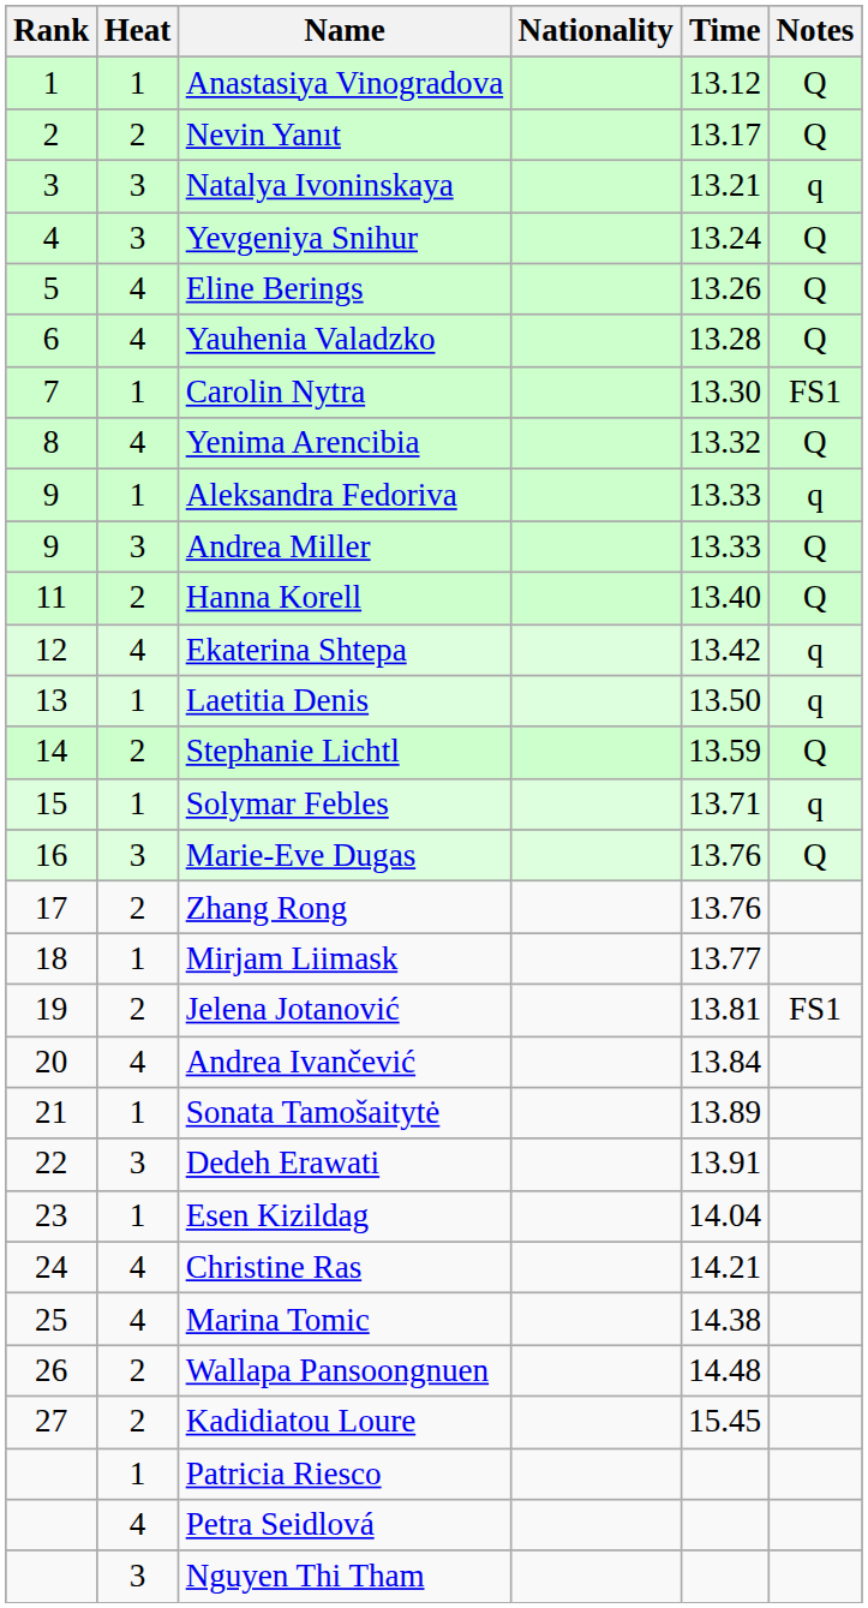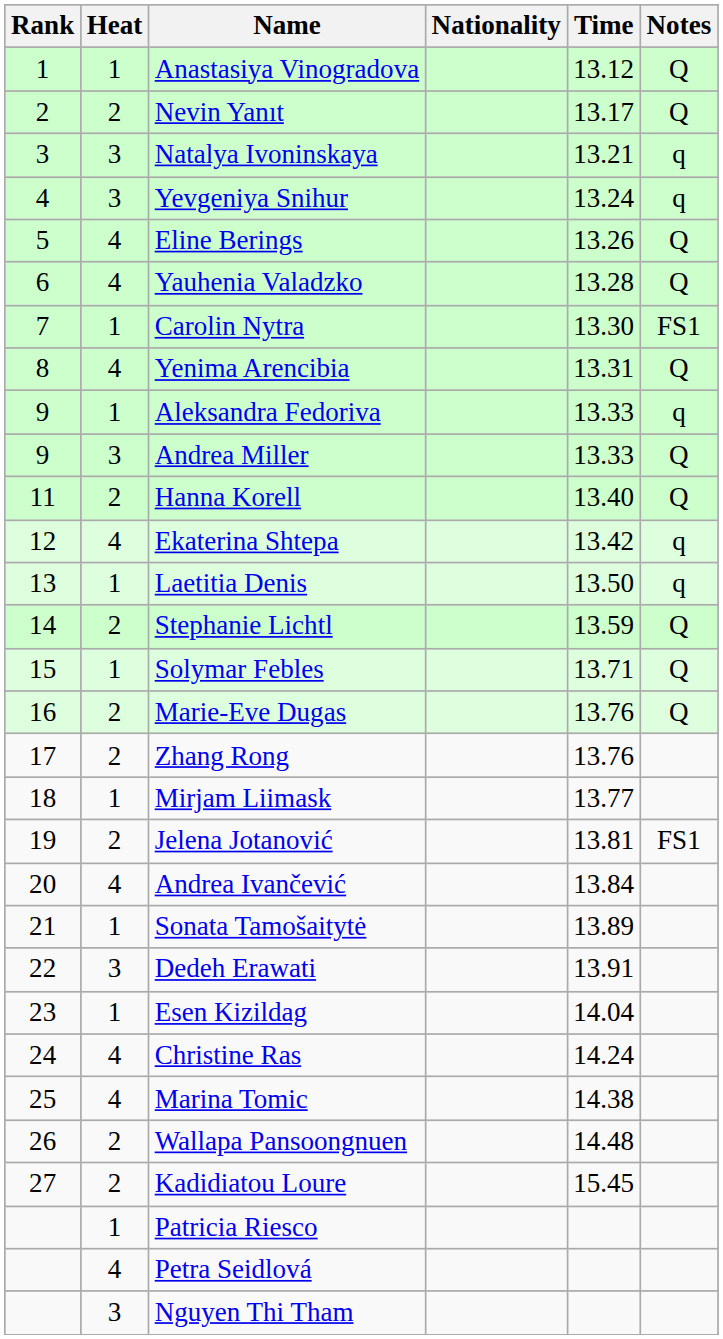Yevgeniya Snihur | Notes: Q -> q
Yenima Arencibia | Time: 13.32 -> 13.31
Solymar Febles | Notes: q -> Q
Marie-Eve Dugas | Heat: 3 -> 2
Christine Ras | Time: 14.21 -> 14.24
